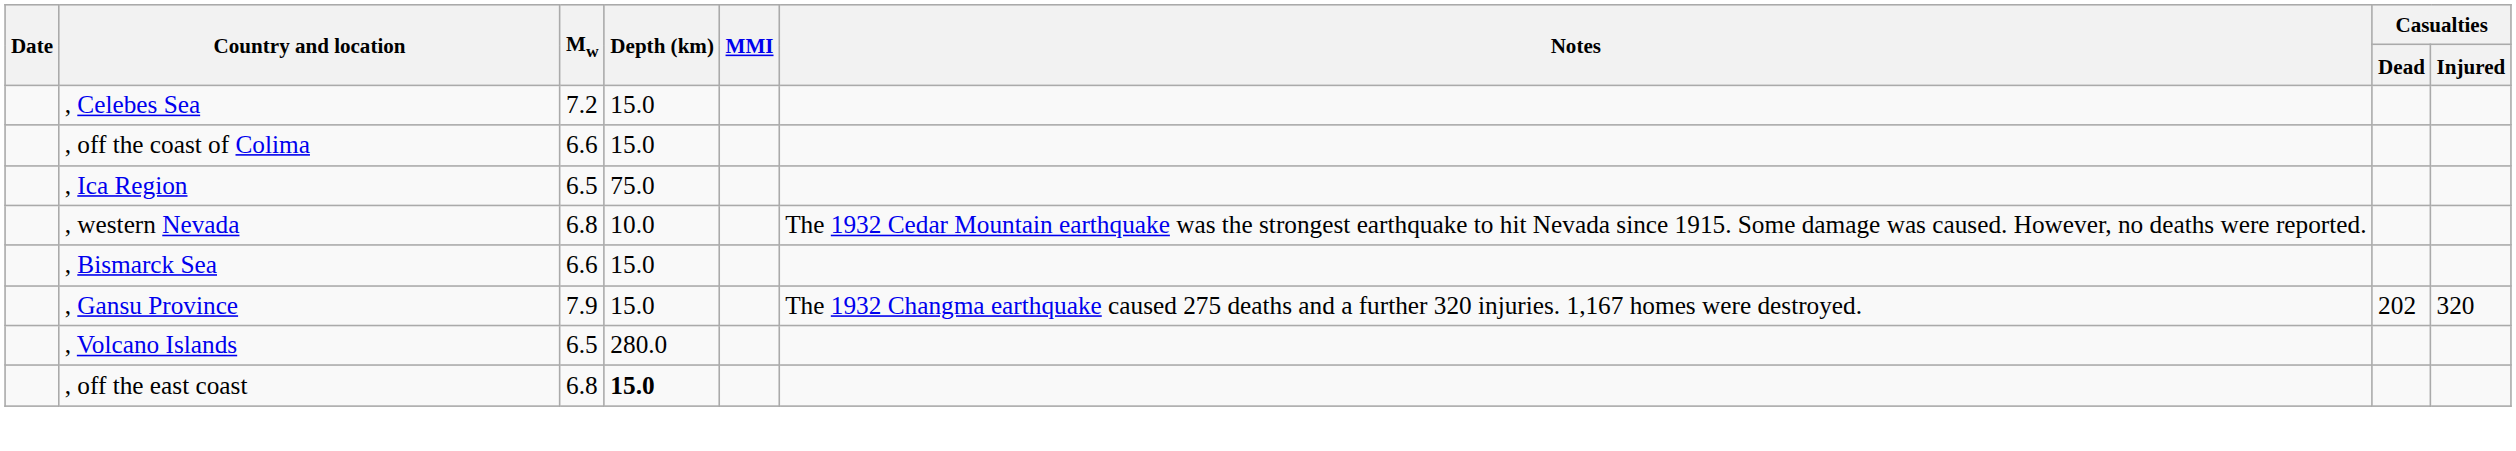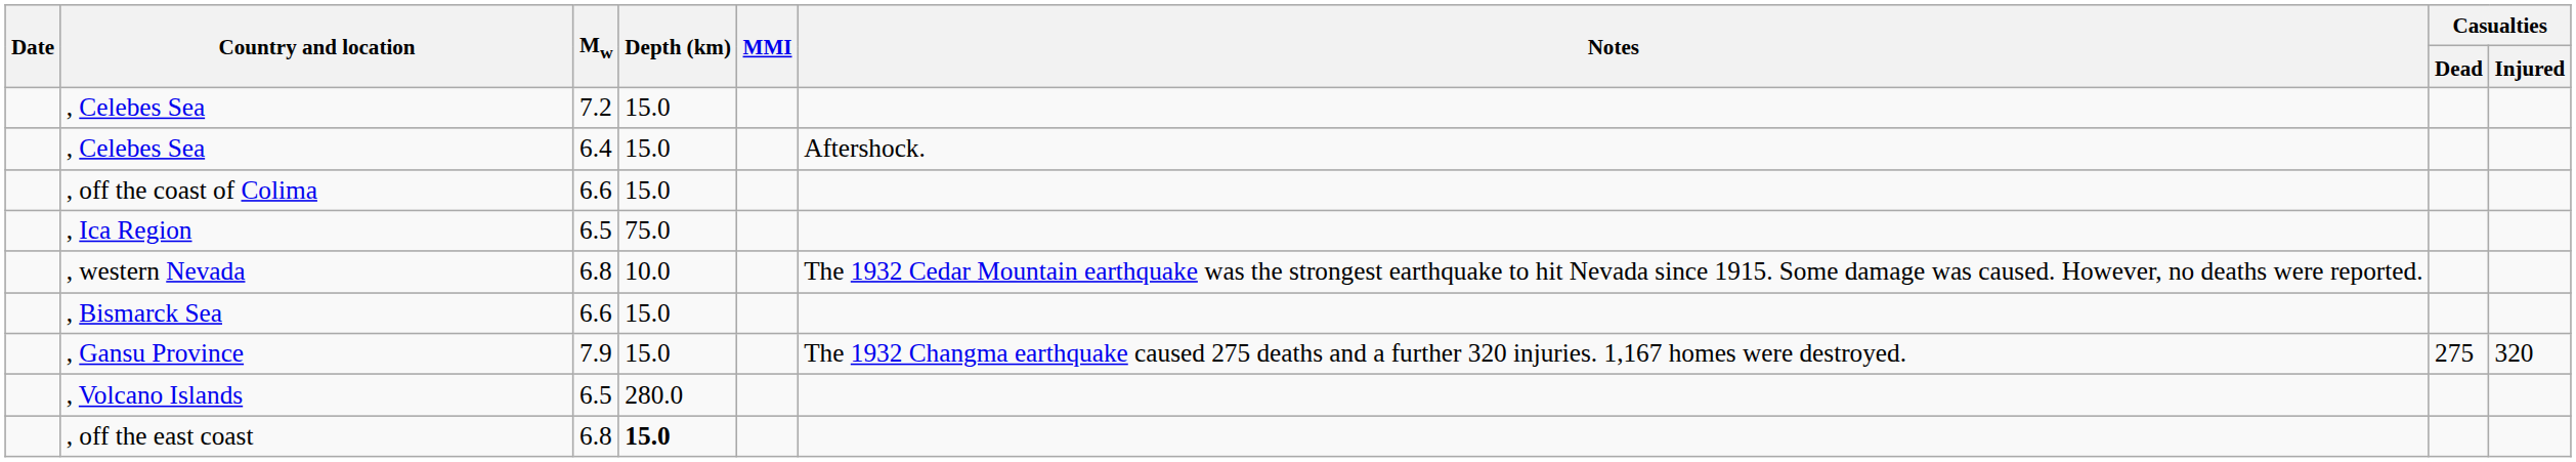+ row: , Celebes Sea | 6.4 | 15.0 | Aftershock.
, Gansu Province | Casualties / Dead: 202 -> 275
